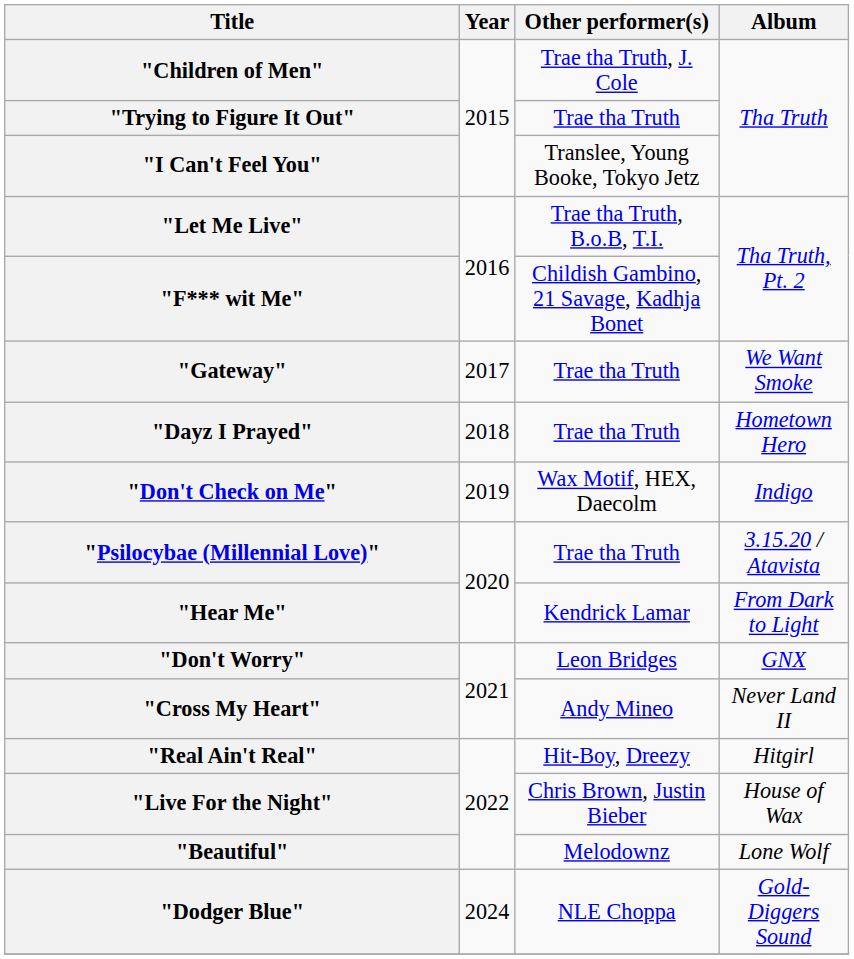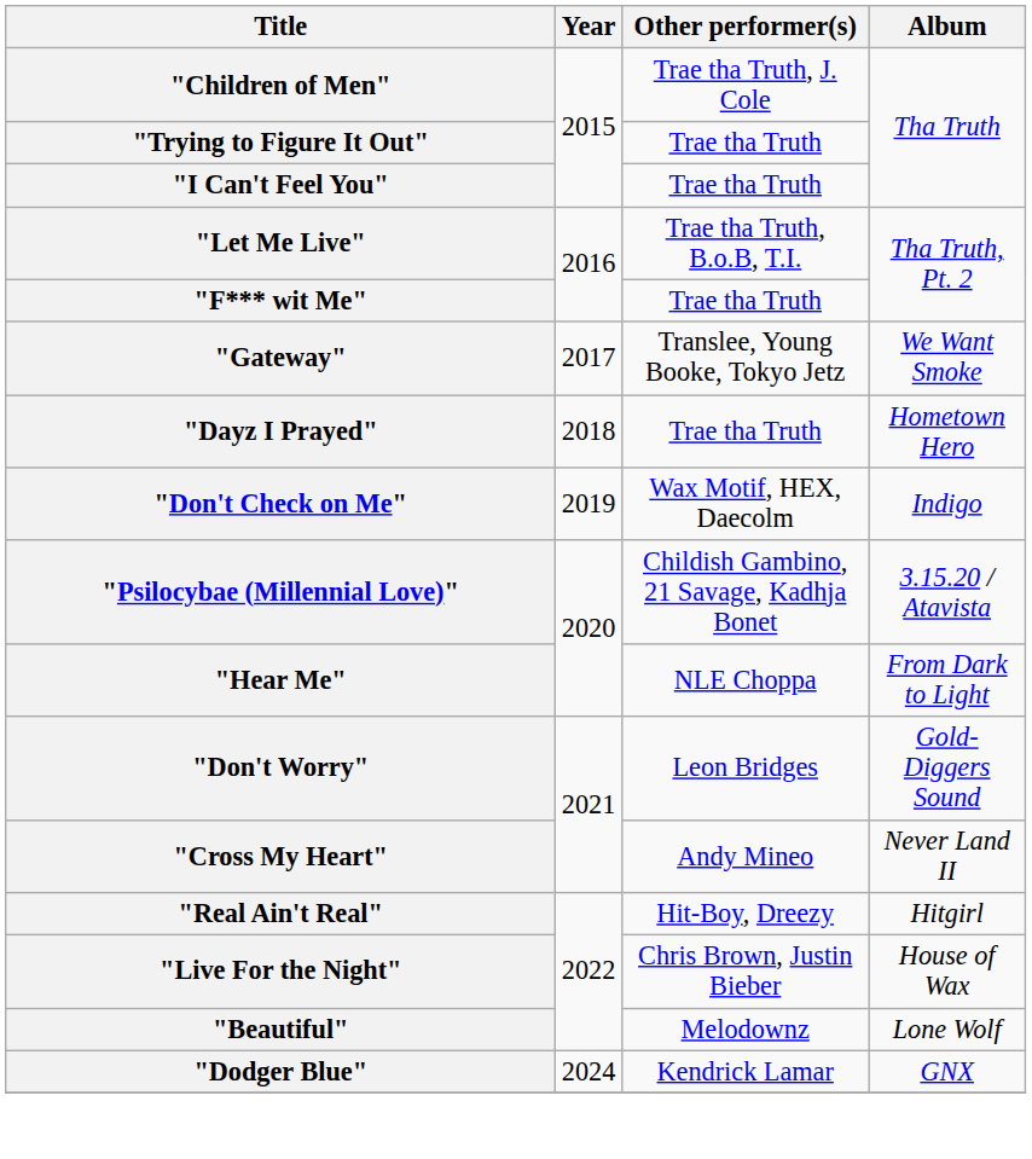"I Can't Feel You" | Other performer(s): Translee, Young Booke, Tokyo Jetz -> Trae tha Truth
"F*** wit Me" | Other performer(s): Childish Gambino, 21 Savage, Kadhja Bonet -> Trae tha Truth
"Gateway" | Other performer(s): Trae tha Truth -> Translee, Young Booke, Tokyo Jetz
"Psilocybae (Millennial Love)" | Other performer(s): Trae tha Truth -> Childish Gambino, 21 Savage, Kadhja Bonet
"Hear Me" | Other performer(s): Kendrick Lamar -> NLE Choppa
"Don't Worry" | Album: GNX -> Gold-Diggers Sound
"Dodger Blue" | Other performer(s): NLE Choppa -> Kendrick Lamar
"Dodger Blue" | Album: Gold-Diggers Sound -> GNX
